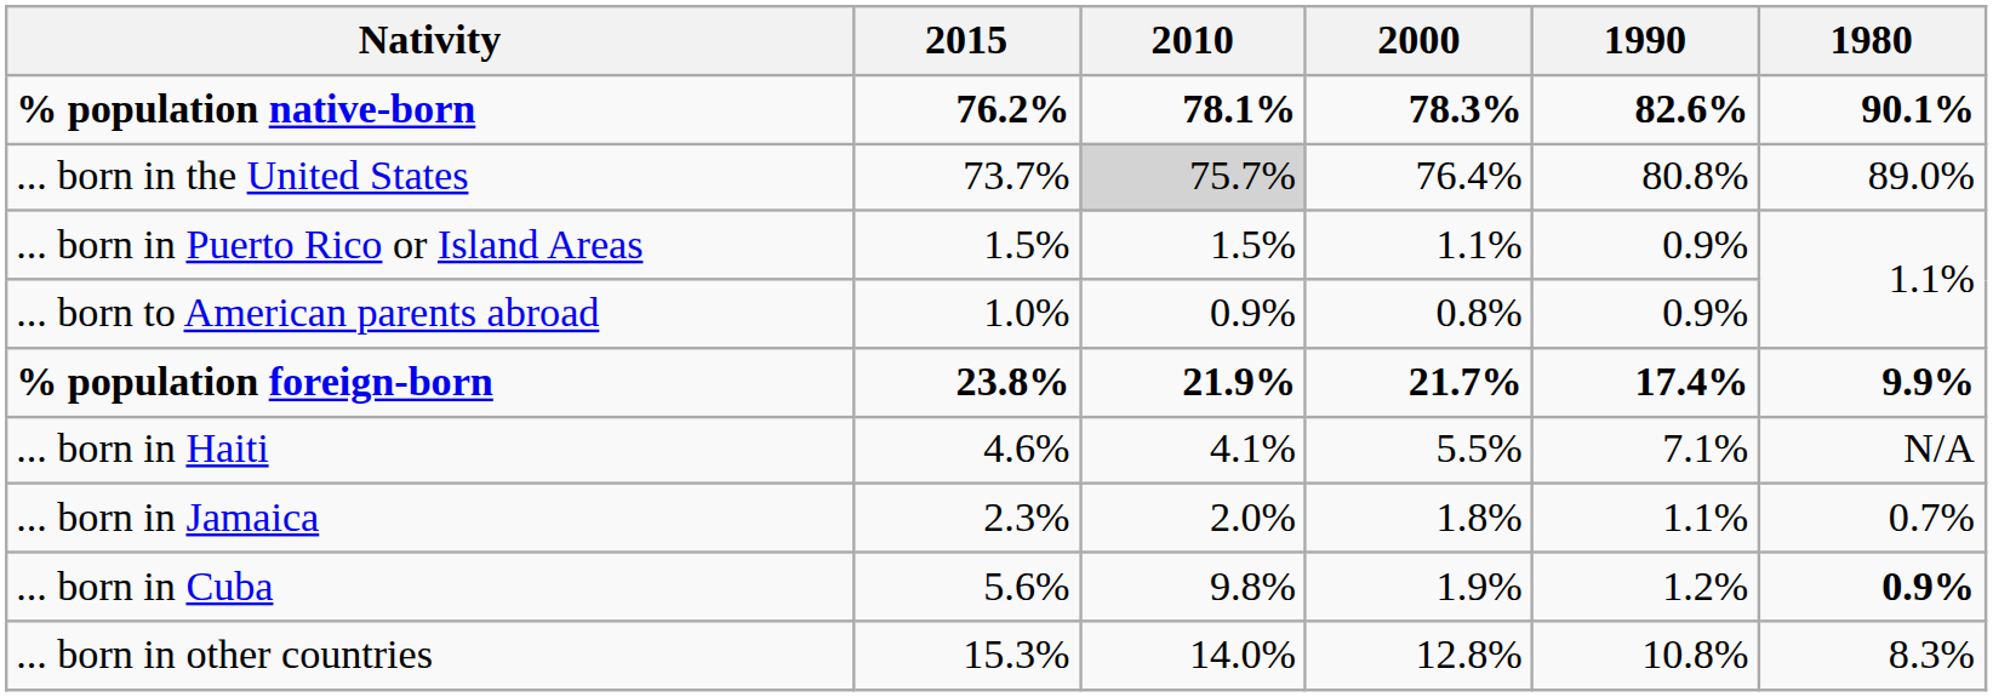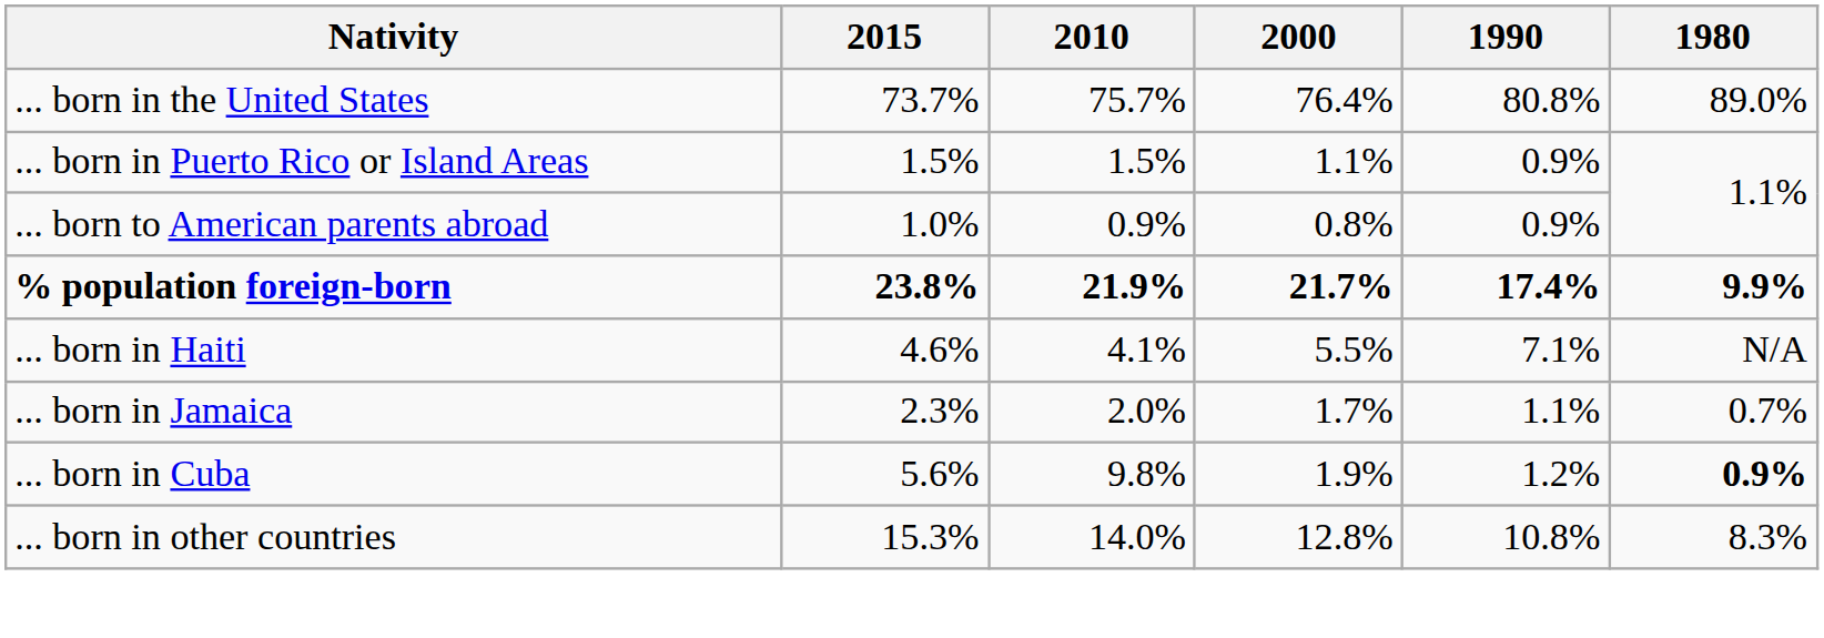- row: % population native-born | 76.2% | 78.1% | 78.3% | 82.6% | 90.1%
... born in the United States | 2010: lightgrey background -> no background
... born in Jamaica | 2000: 1.8% -> 1.7%
